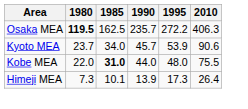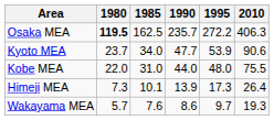Kyoto MEA | 1990: 45.7 -> 47.7
Kobe MEA | 1985: bold -> normal
+ row: Wakayama MEA | 5.7 | 7.6 | 8.6 | 9.7 | 19.3
